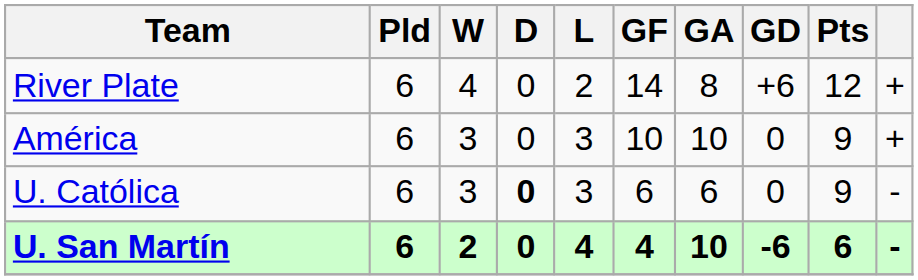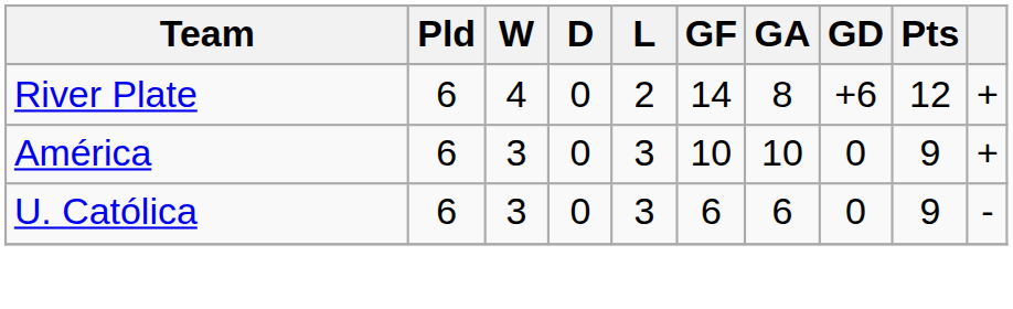U. Católica | D: bold -> normal
- row: U. San Martín | 6 | 2 | 0 | 4 | 4 | 10 | -6 | 6 | -
